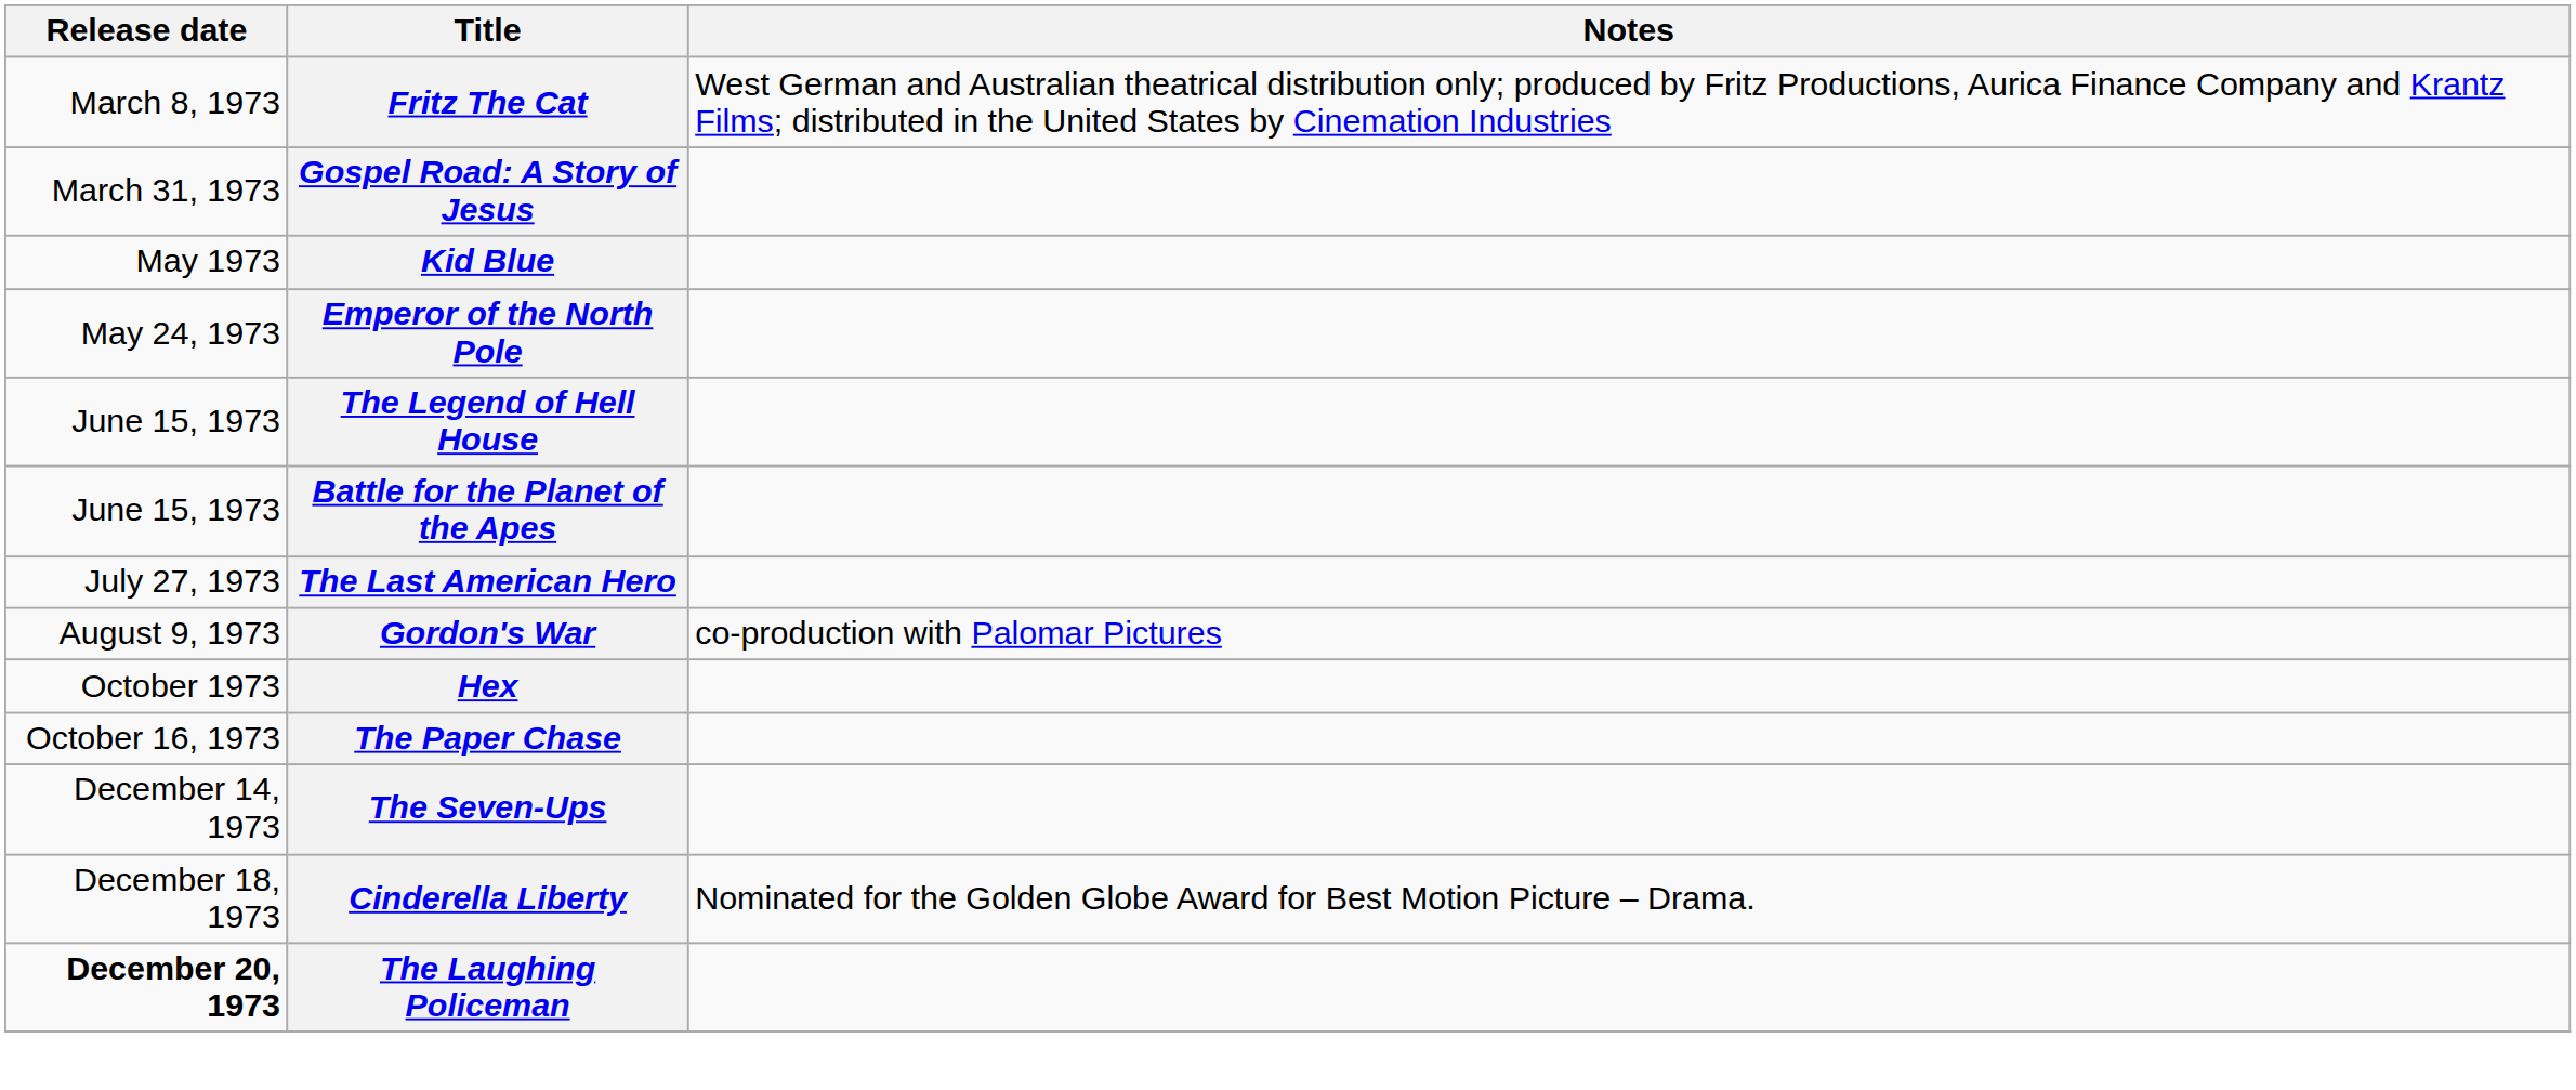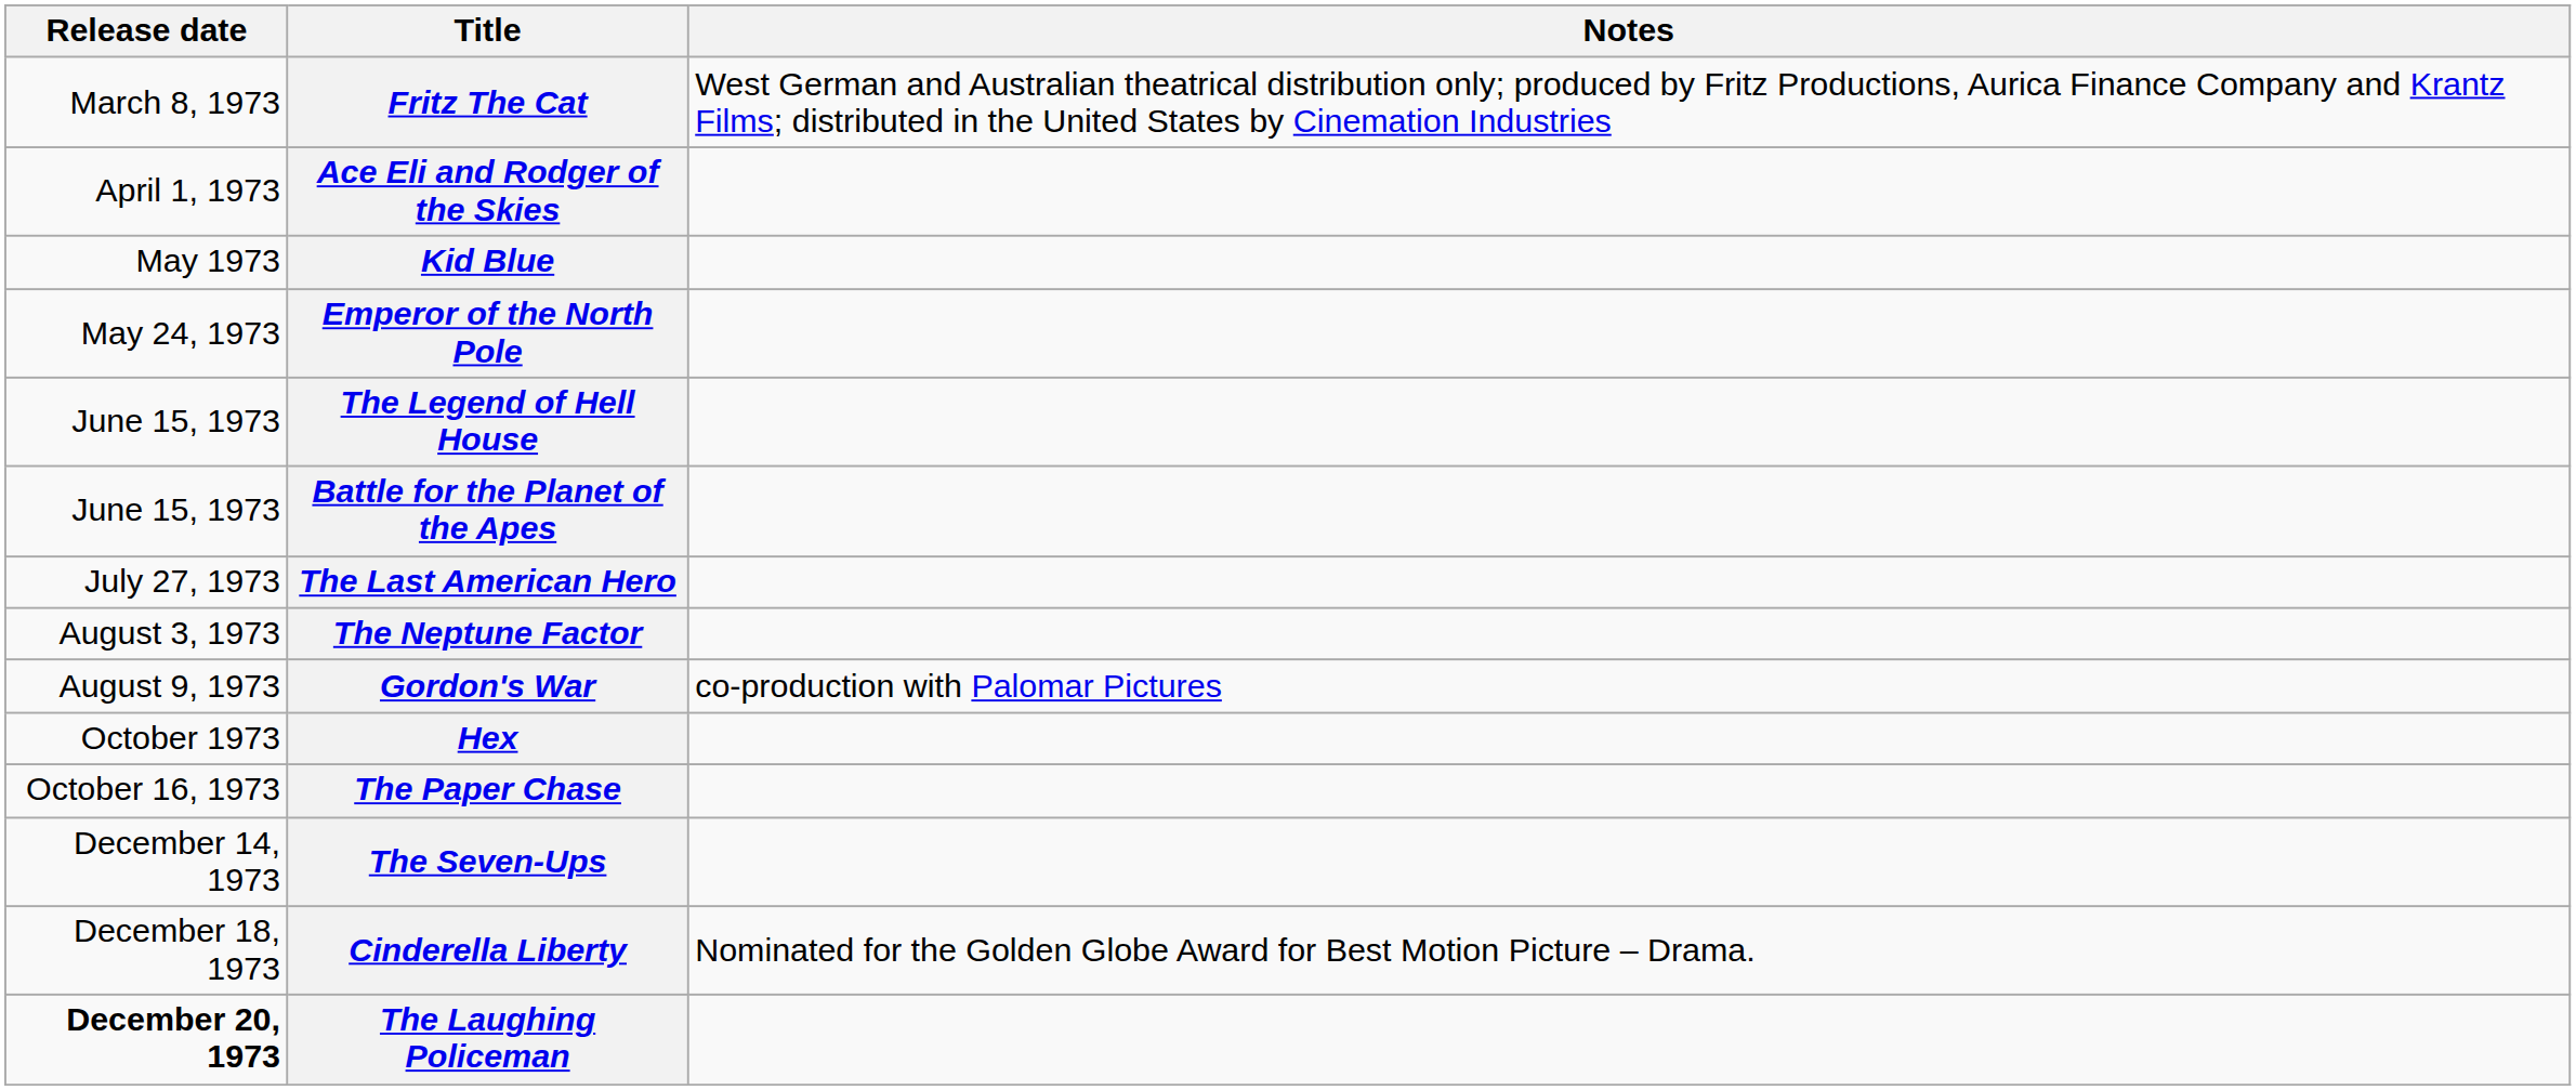- row: March 31, 1973 | Gospel Road: A Story of Jesus
+ row: April 1, 1973 | Ace Eli and Rodger of the Skies
+ row: August 3, 1973 | The Neptune Factor
